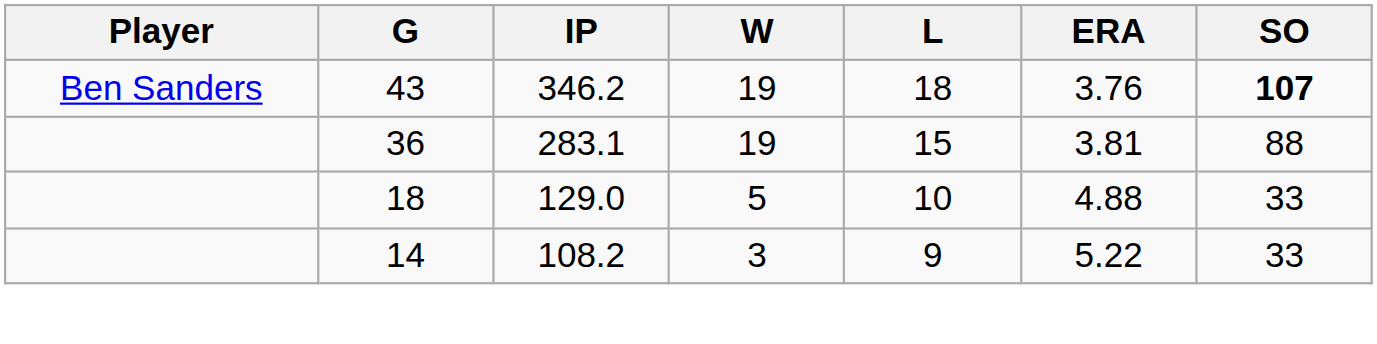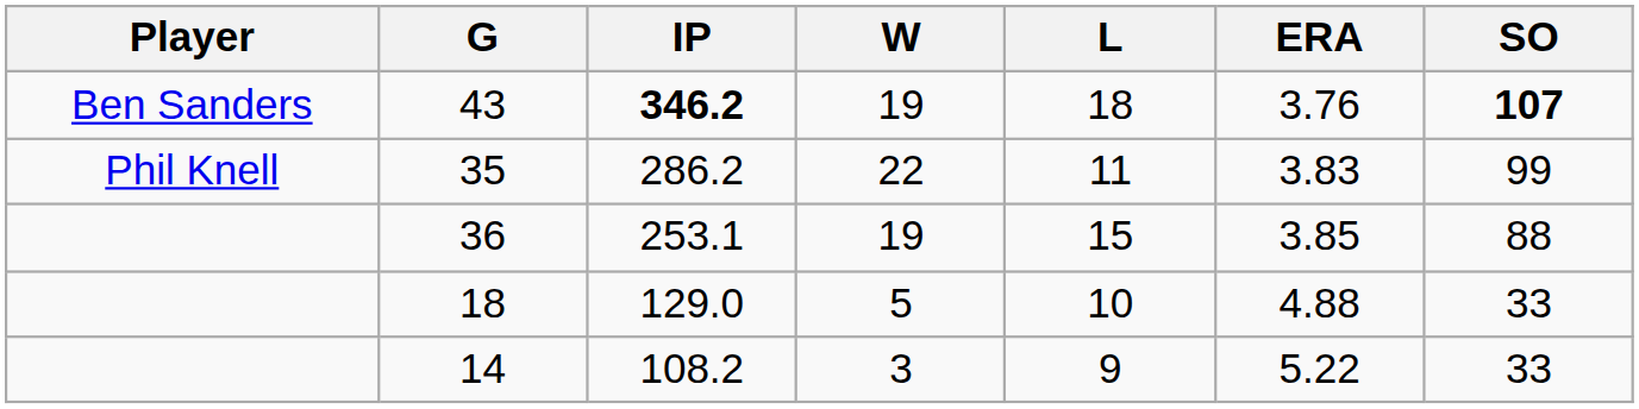43 | IP: normal -> bold
+ row: Phil Knell | 35 | 286.2 | 22 | 11 | 3.83 | 99
36 | IP: 283.1 -> 253.1
36 | ERA: 3.81 -> 3.85
